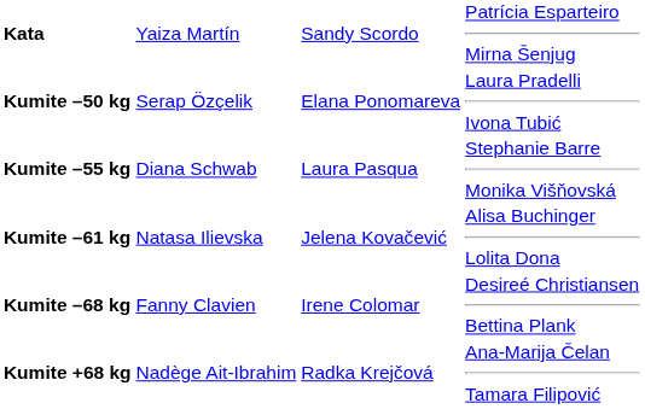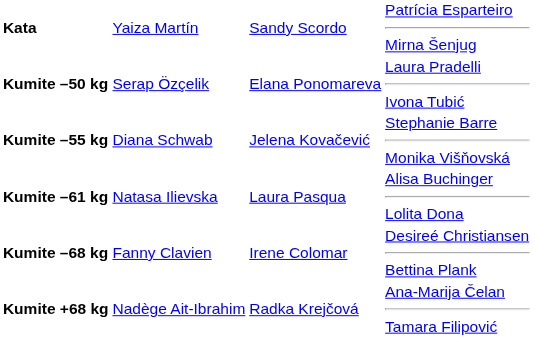Kumite –55 kg | column 3: Laura Pasqua -> Jelena Kovačević
Kumite –61 kg | column 3: Jelena Kovačević -> Laura Pasqua
